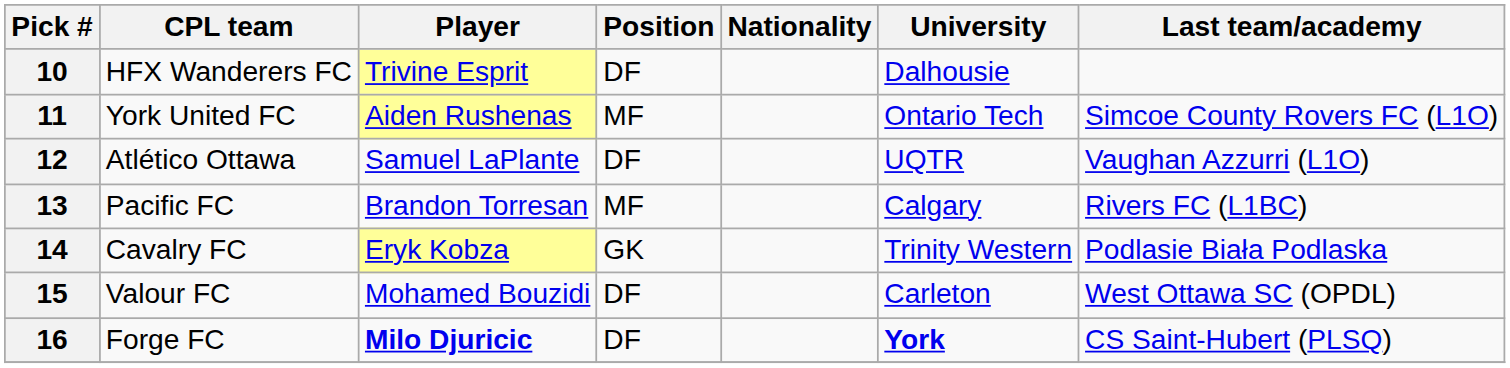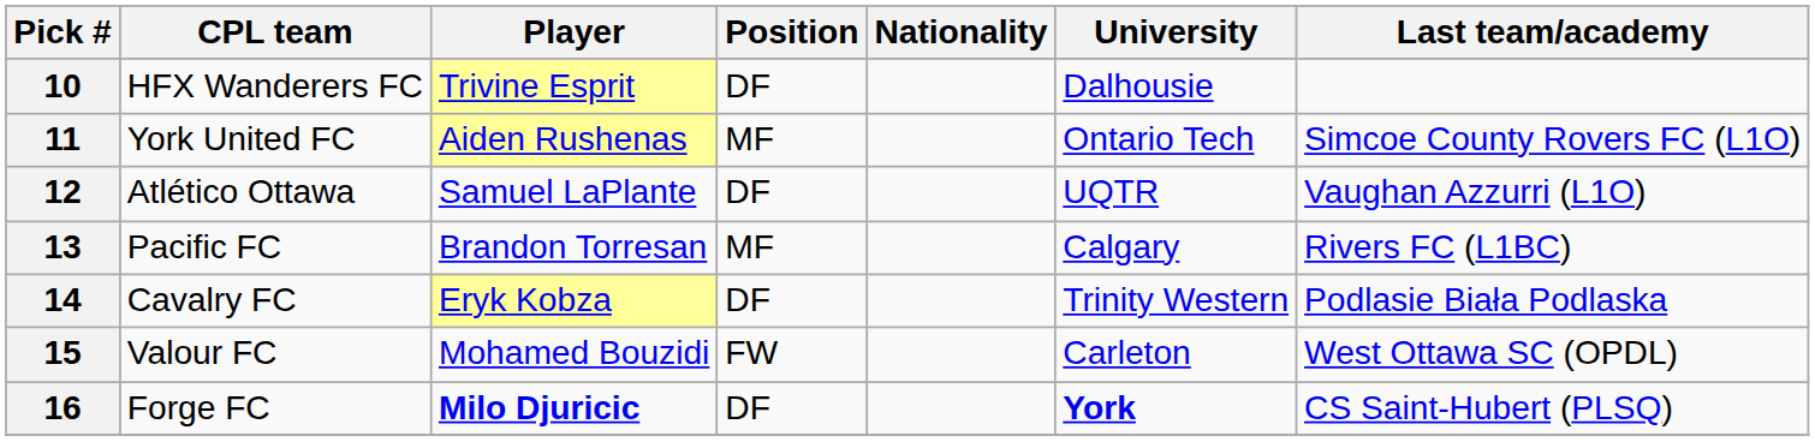14 | Position: GK -> DF
15 | Position: DF -> FW
